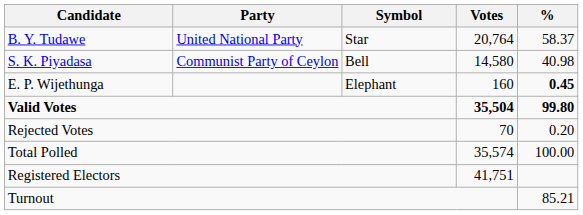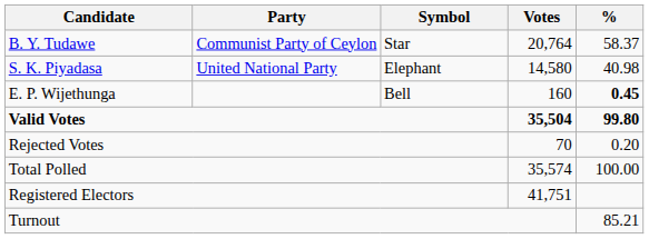B. Y. Tudawe | Party: United National Party -> Communist Party of Ceylon
S. K. Piyadasa | Party: Communist Party of Ceylon -> United National Party
S. K. Piyadasa | Symbol: Bell -> Elephant
E. P. Wijethunga | Symbol: Elephant -> Bell
